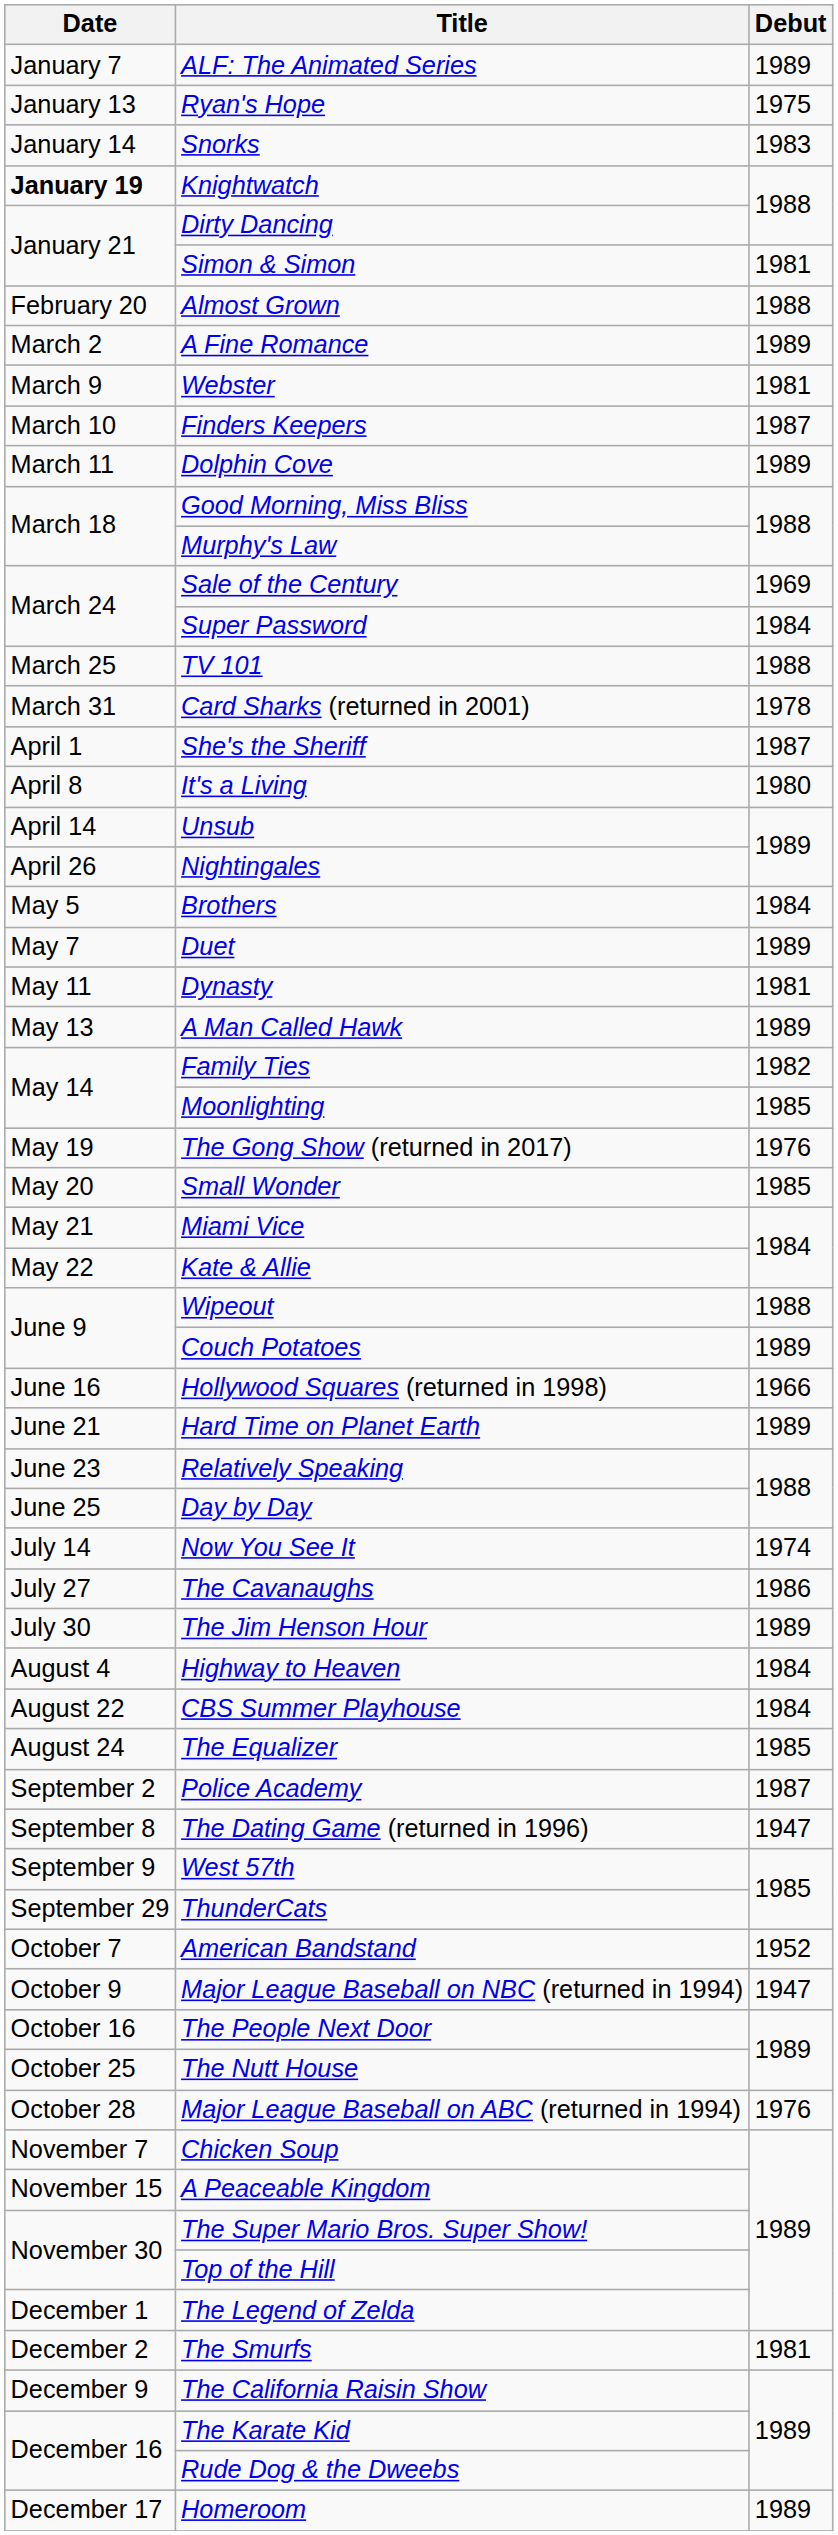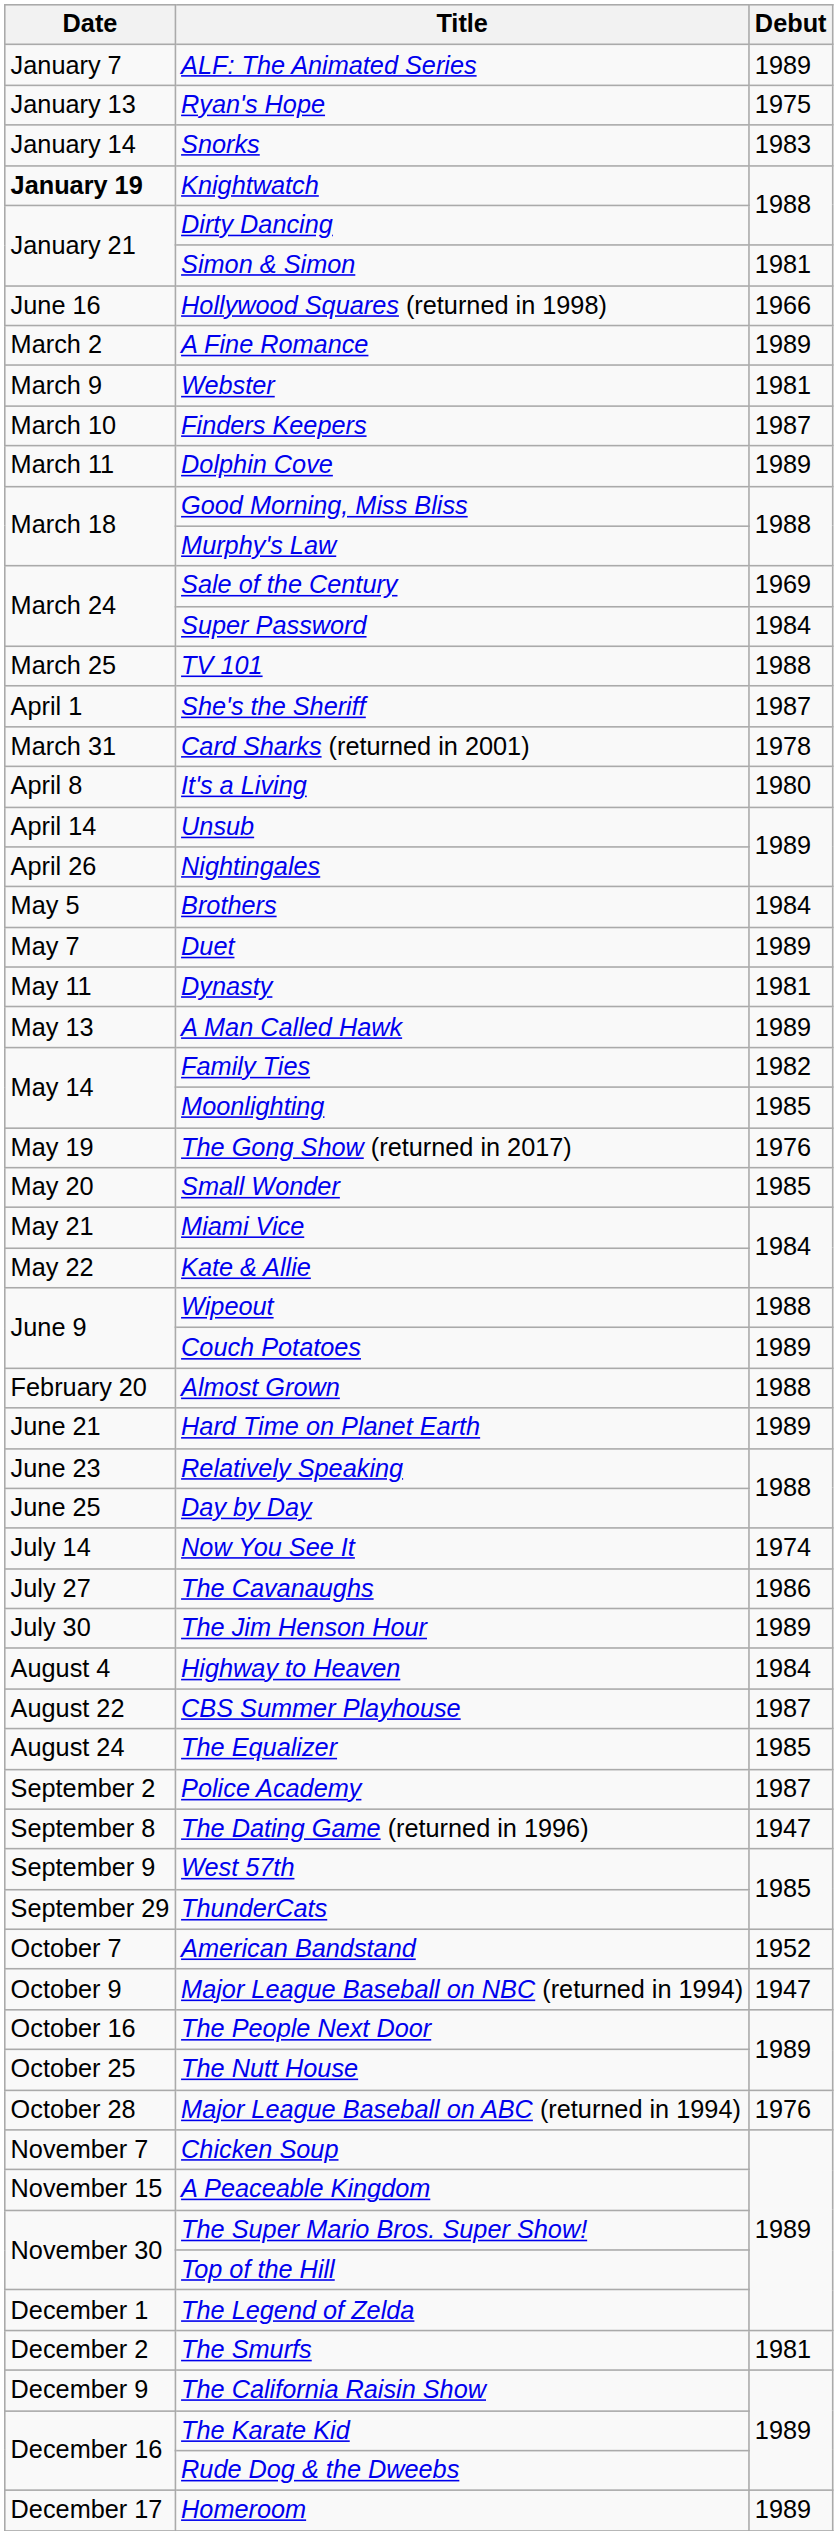rows swapped: Almost Grown <-> Hollywood Squares (returned in 1998)
rows swapped: Card Sharks (returned in 2001) <-> She's the Sheriff
CBS Summer Playhouse | Debut: 1984 -> 1987
